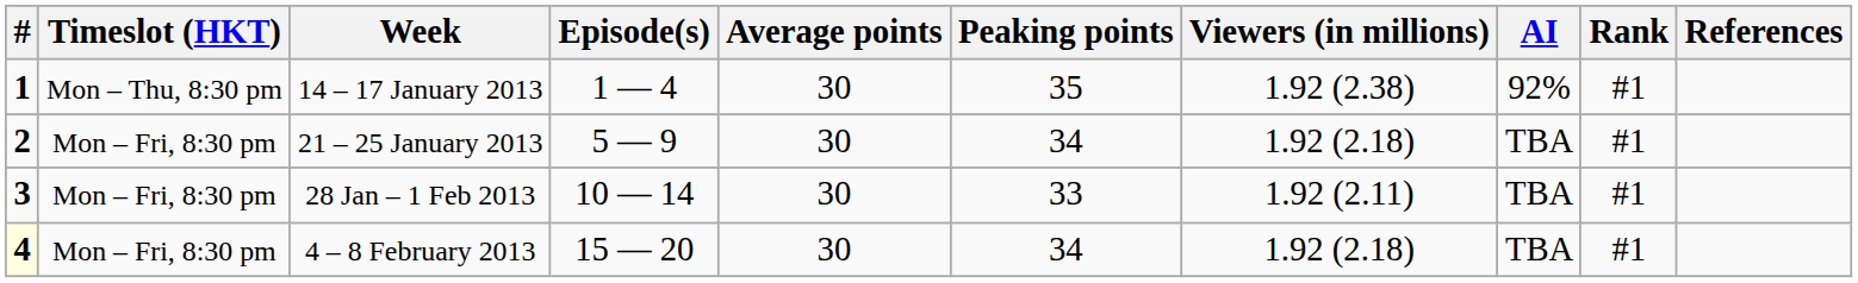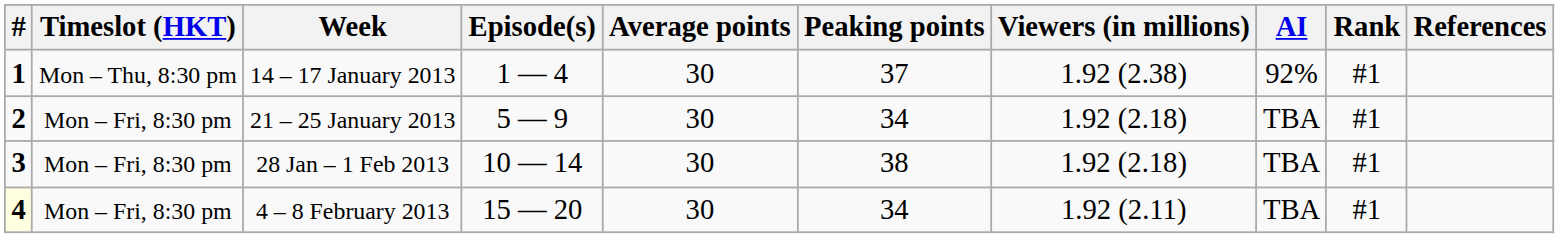14 – 17 January 2013 | Peaking points: 35 -> 37
28 Jan – 1 Feb 2013 | Peaking points: 33 -> 38
28 Jan – 1 Feb 2013 | Viewers (in millions): 1.92 (2.11) -> 1.92 (2.18)
4 – 8 February 2013 | Viewers (in millions): 1.92 (2.18) -> 1.92 (2.11)
